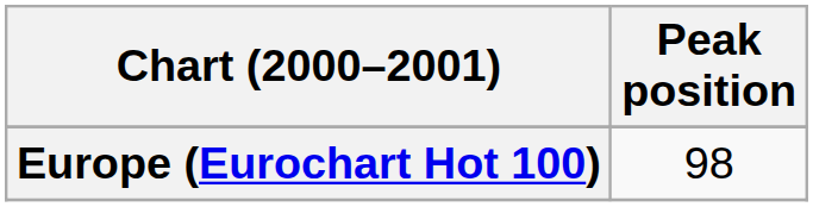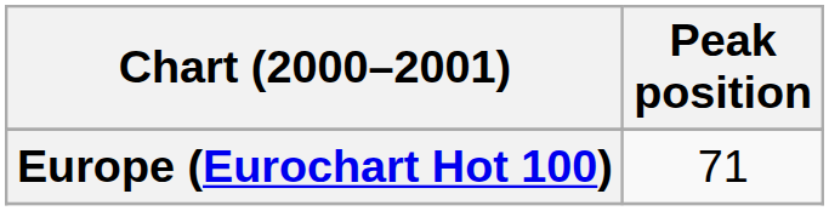Europe (Eurochart Hot 100) | Peak position: 98 -> 71
